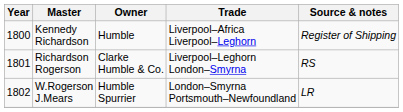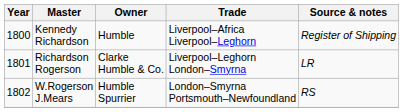Richardson Rogerson | Source & notes: RS -> LR
W.Rogerson J.Mears | Source & notes: LR -> RS
